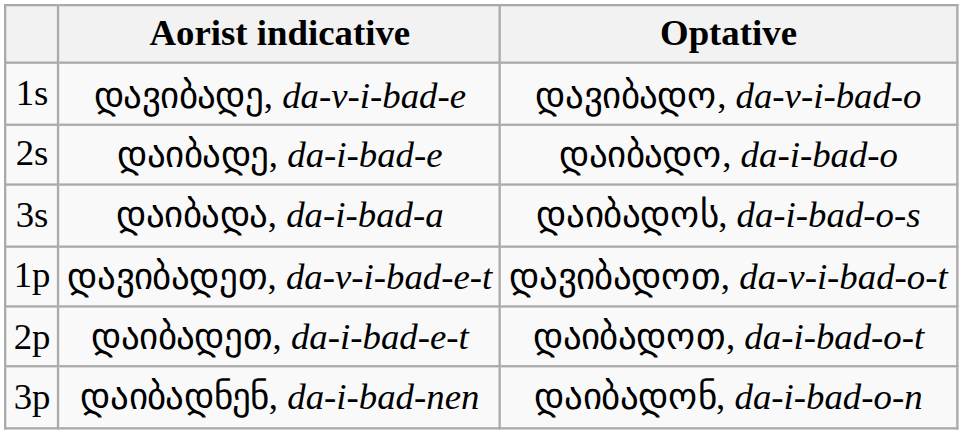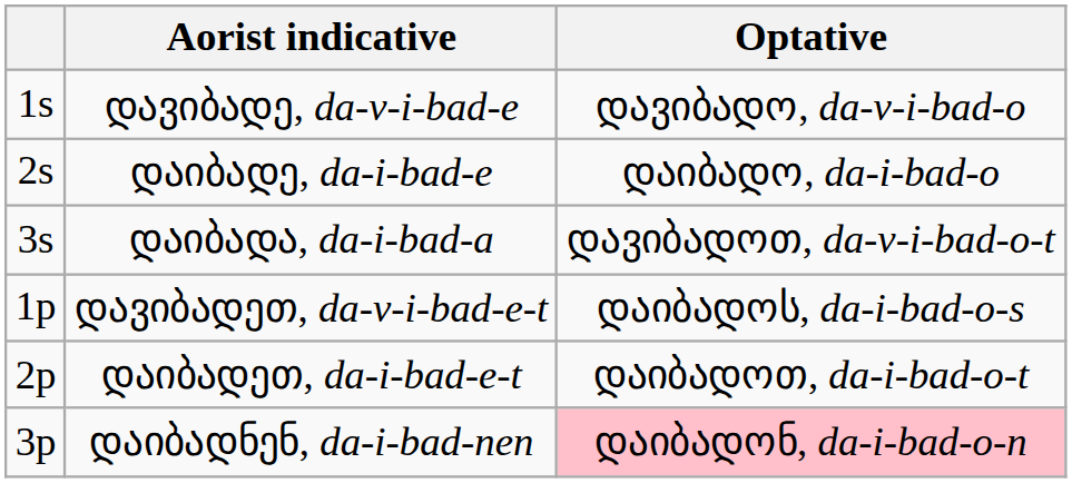დაიბადა, da-i-bad-a | Optative: დაიბადოს, da-i-bad-o-s -> დავიბადოთ, da-v-i-bad-o-t
დავიბადეთ, da-v-i-bad-e-t | Optative: დავიბადოთ, da-v-i-bad-o-t -> დაიბადოს, da-i-bad-o-s
დაიბადნენ, da-i-bad-nen | Optative: no background -> pink background
